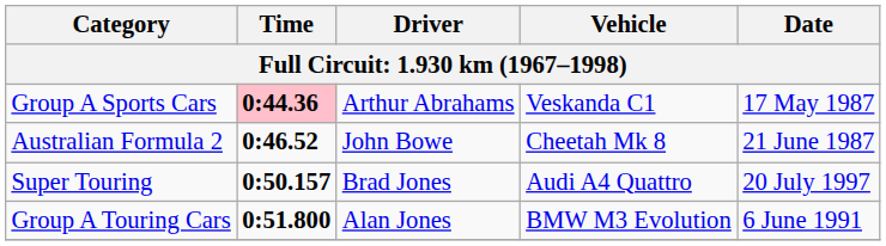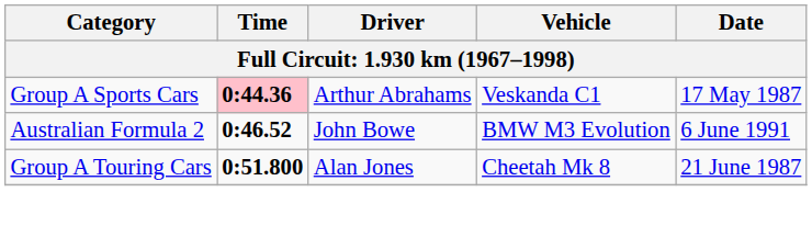Australian Formula 2 | Vehicle: Cheetah Mk 8 -> BMW M3 Evolution
Australian Formula 2 | Date: 21 June 1987 -> 6 June 1991
- row: Super Touring | 0:50.157 | Brad Jones | Audi A4 Quattro | 20 July 1997
Group A Touring Cars | Vehicle: BMW M3 Evolution -> Cheetah Mk 8
Group A Touring Cars | Date: 6 June 1991 -> 21 June 1987
